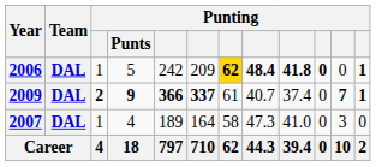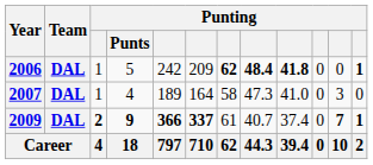2006 | column 7: gold background -> no background
2006 | column 10: bold -> normal
rows swapped: 2007 <-> 2009
